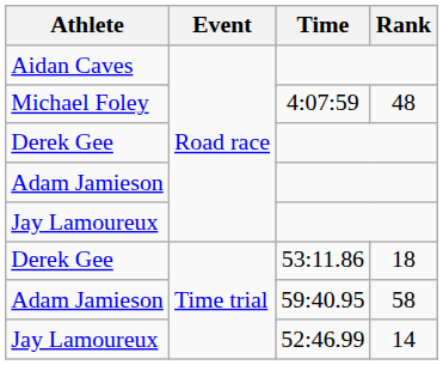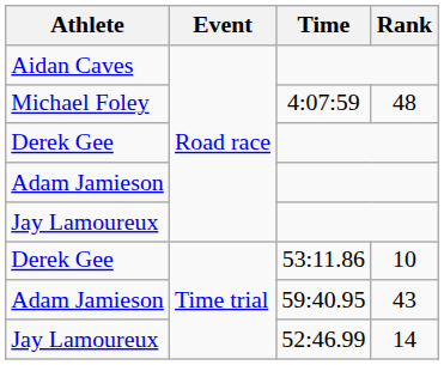Derek Gee / 53:11.86 | Rank: 18 -> 10
Adam Jamieson / 59:40.95 | Rank: 58 -> 43
